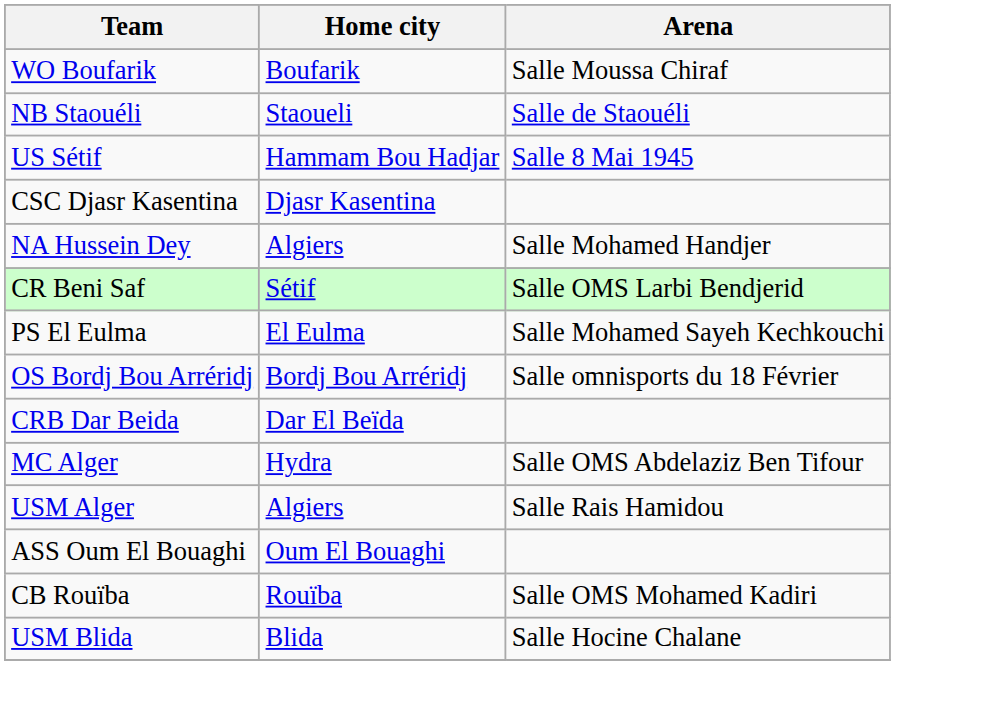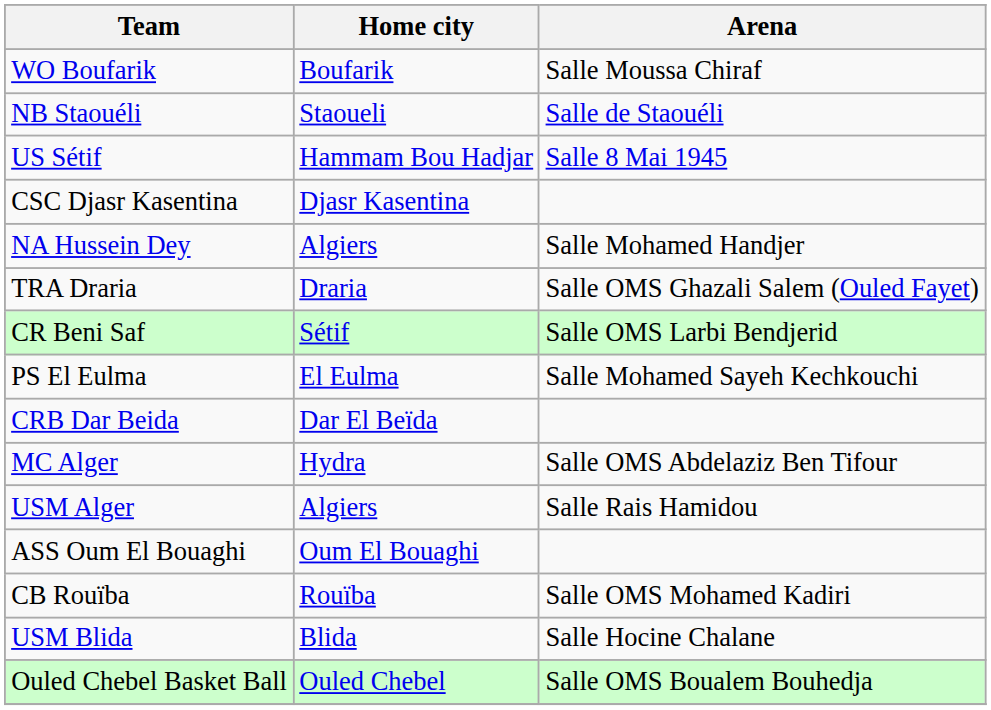+ row: TRA Draria | Draria | Salle OMS Ghazali Salem (Ouled Fayet)
- row: OS Bordj Bou Arréridj | Bordj Bou Arréridj | Salle omnisports du 18 Février
+ row: Ouled Chebel Basket Ball | Ouled Chebel | Salle OMS Boualem Bouhedja
